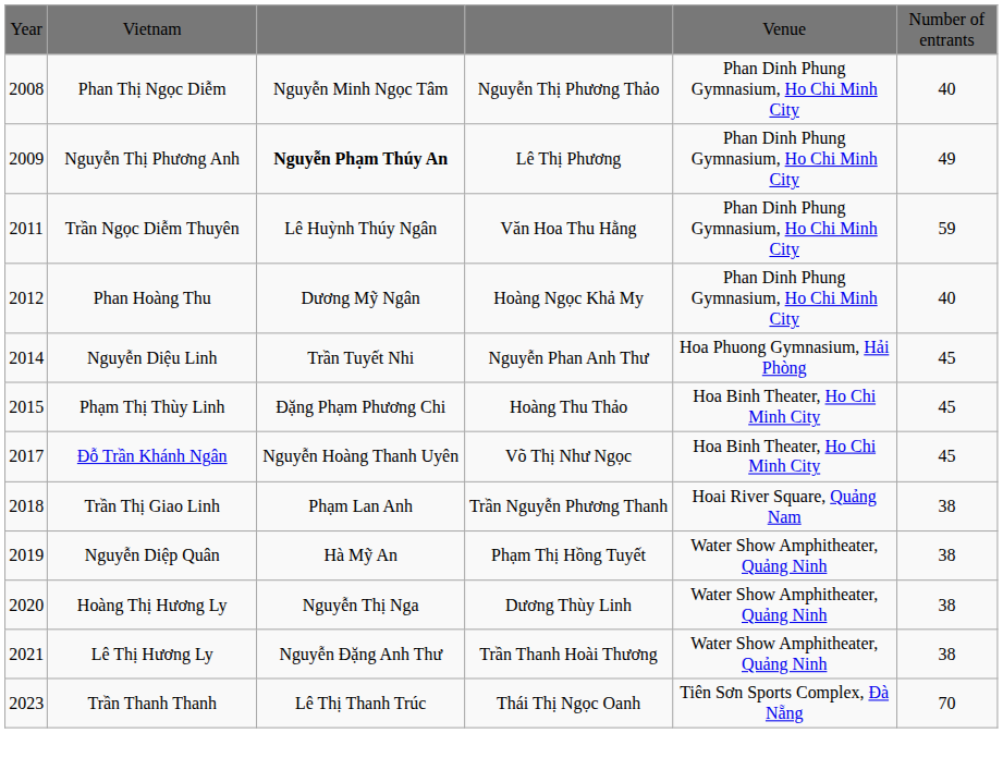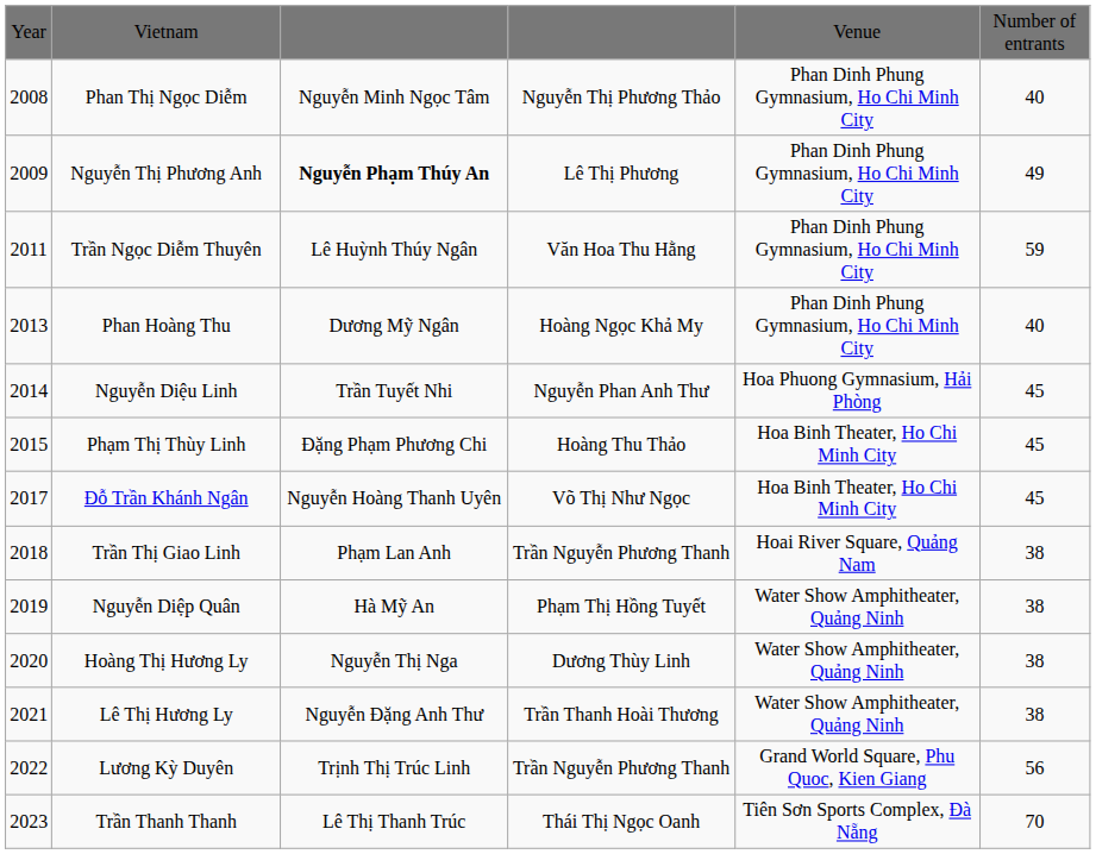Phan Hoàng Thu | column 1: 2012 -> 2013
+ row: 2022 | Lương Kỳ Duyên | Trịnh Thị Trúc Linh | Trần Nguyễn Phương Thanh | Grand World Square, Phu Quoc, Kien Giang | 56
